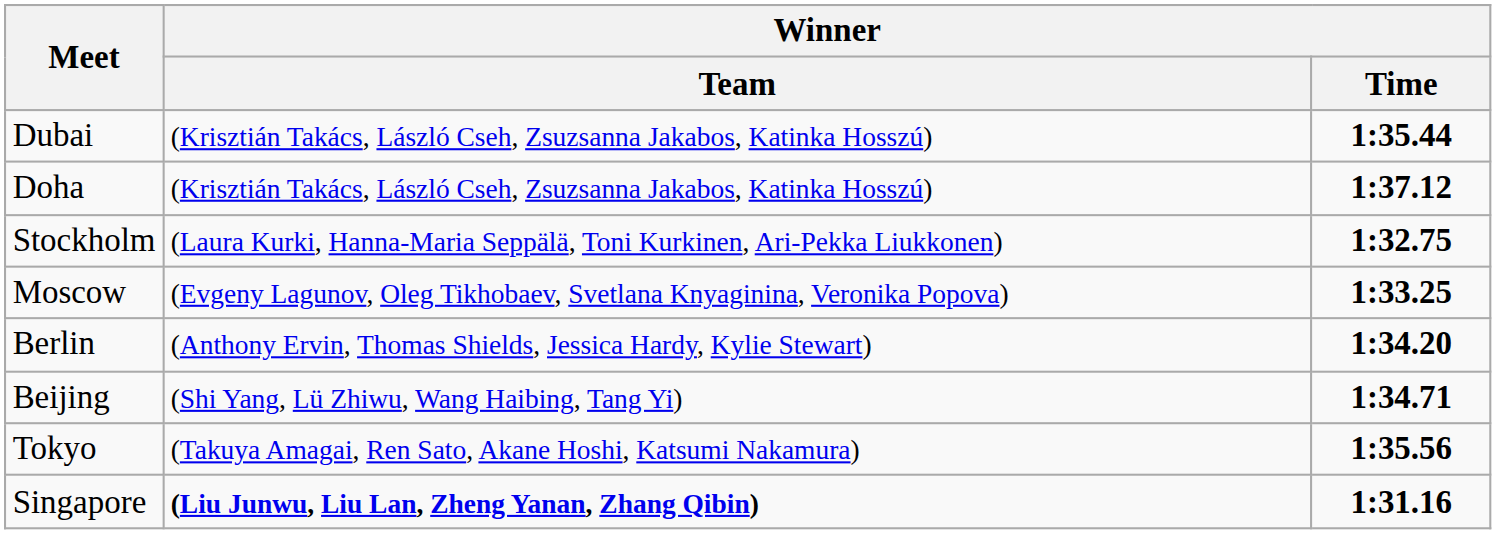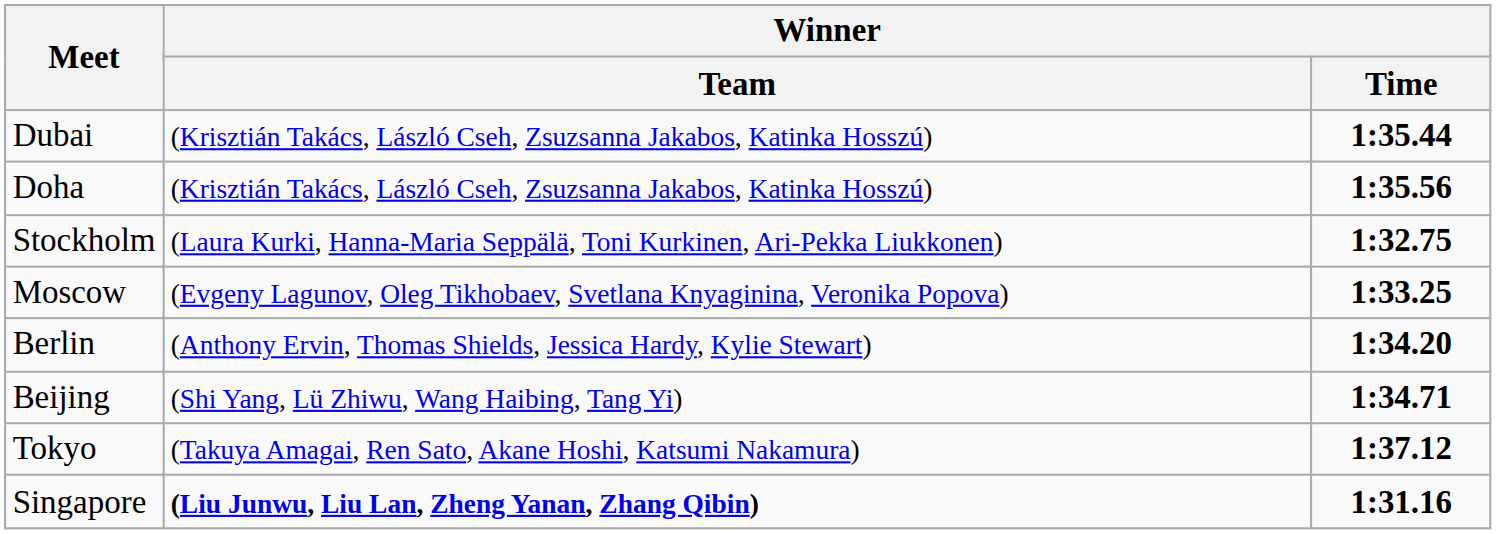Doha | Winner / Time: 1:37.12 -> 1:35.56
Tokyo | Winner / Time: 1:35.56 -> 1:37.12
